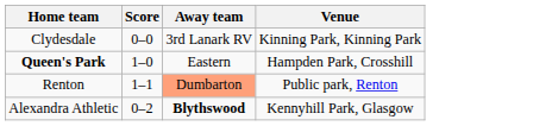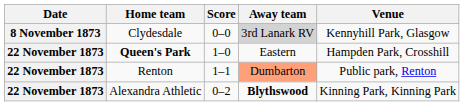+ column: Date | 8 November 1873 | 22 November 1873 | 22 November 1873 | 22 November 1873
Clydesdale | Away team: no background -> lightgrey background
Clydesdale | Venue: Kinning Park, Kinning Park -> Kennyhill Park, Glasgow
Alexandra Athletic | Venue: Kennyhill Park, Glasgow -> Kinning Park, Kinning Park
